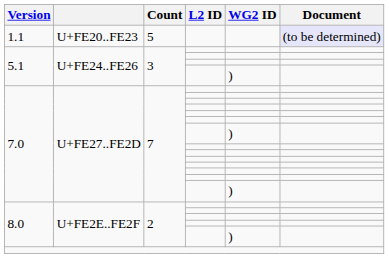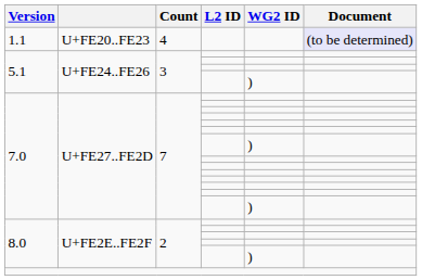1.1 | Count: 5 -> 4
